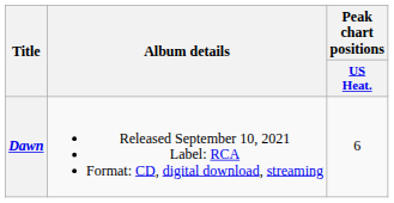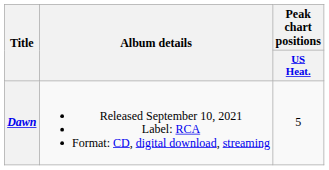Dawn | Peak chart positions / US Heat.: 6 -> 5
